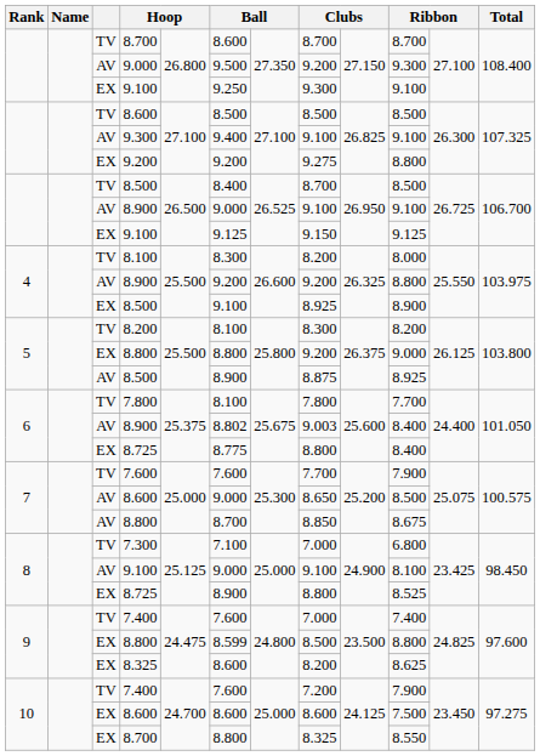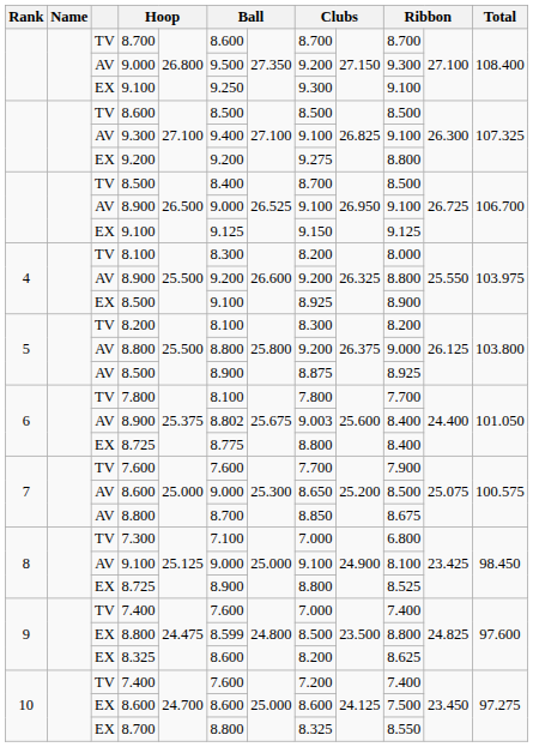5 / 8.800 | column 3: EX -> AV
10 / 7.400 | column 10: 7.900 -> 7.400
